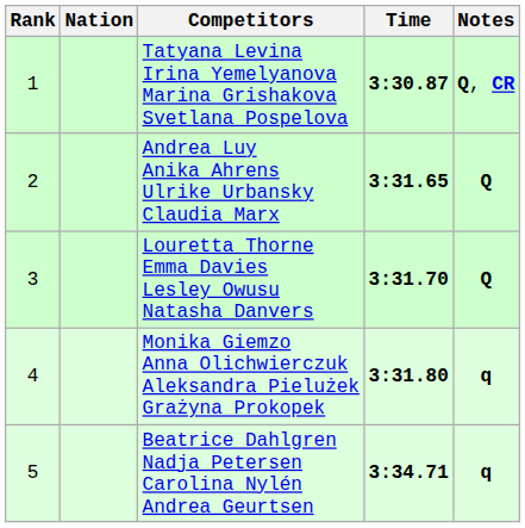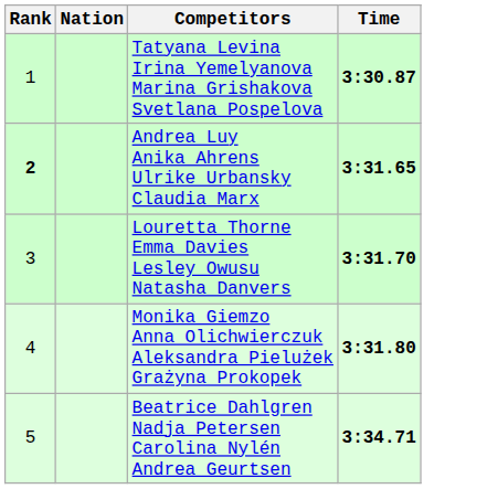- column: Notes | Q, CR | Q | Q | q | q
Andrea Luy Anika Ahrens Ulrike Urbansky Claudia Marx | Rank: normal -> bold
